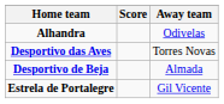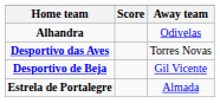Desportivo de Beja | Away team: Almada -> Gil Vicente
Estrela de Portalegre | Away team: Gil Vicente -> Almada
